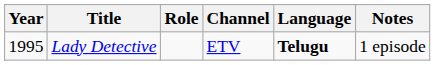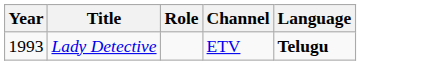- column: Notes | 1 episode
Lady Detective | Year: 1995 -> 1993
